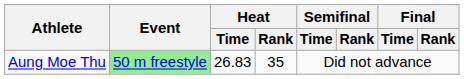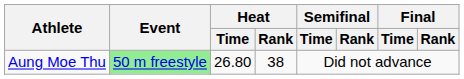Aung Moe Thu | Heat / Time: 26.83 -> 26.80
Aung Moe Thu | Heat / Rank: 35 -> 38
